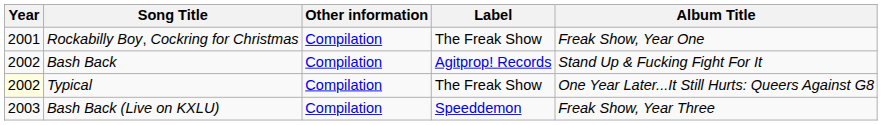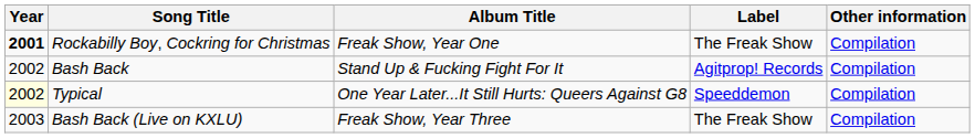columns swapped: Album Title <-> Other information
Rockabilly Boy, Cockring for Christmas | Year: normal -> bold
Typical | Label: The Freak Show -> Speeddemon
Bash Back (Live on KXLU) | Label: Speeddemon -> The Freak Show
